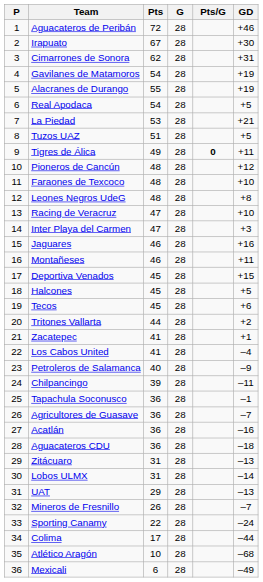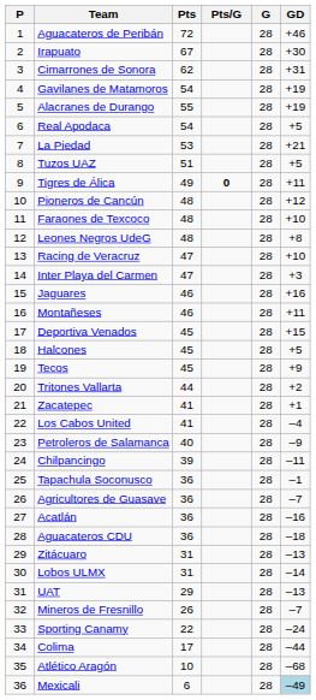columns swapped: G <-> Pts/G
Tecos | GD: +6 -> +9
Mexicali | GD: no background -> lightblue background
